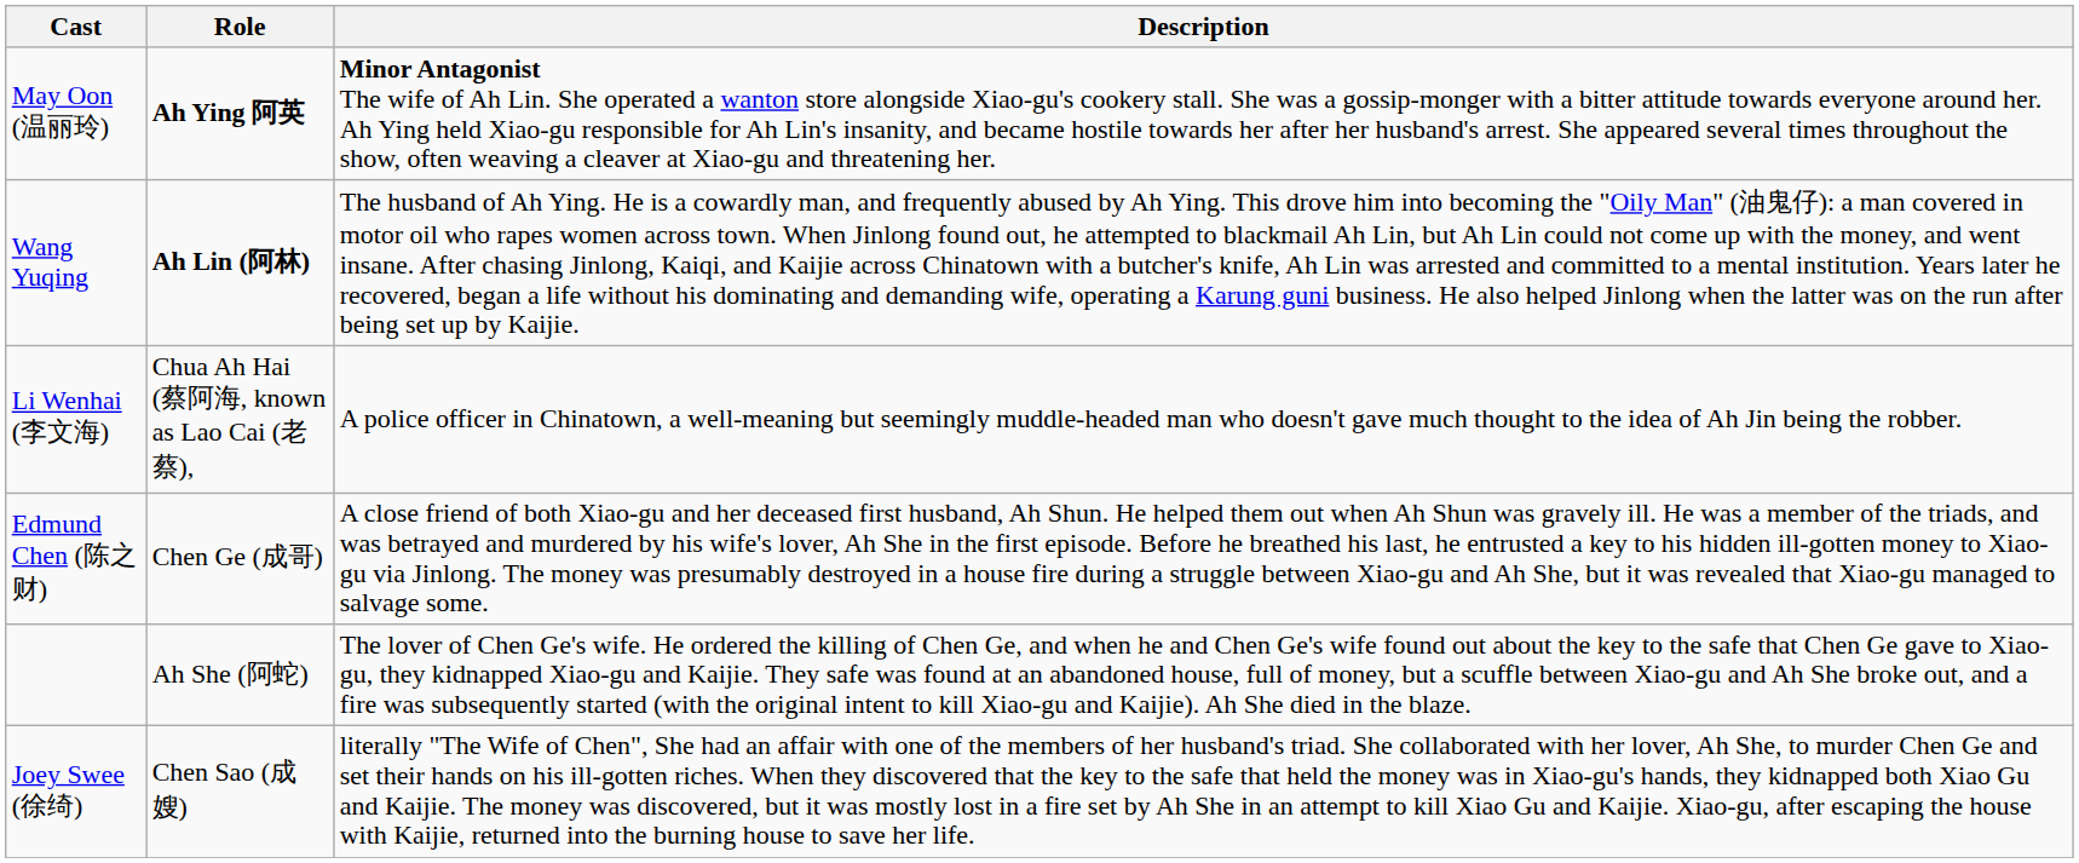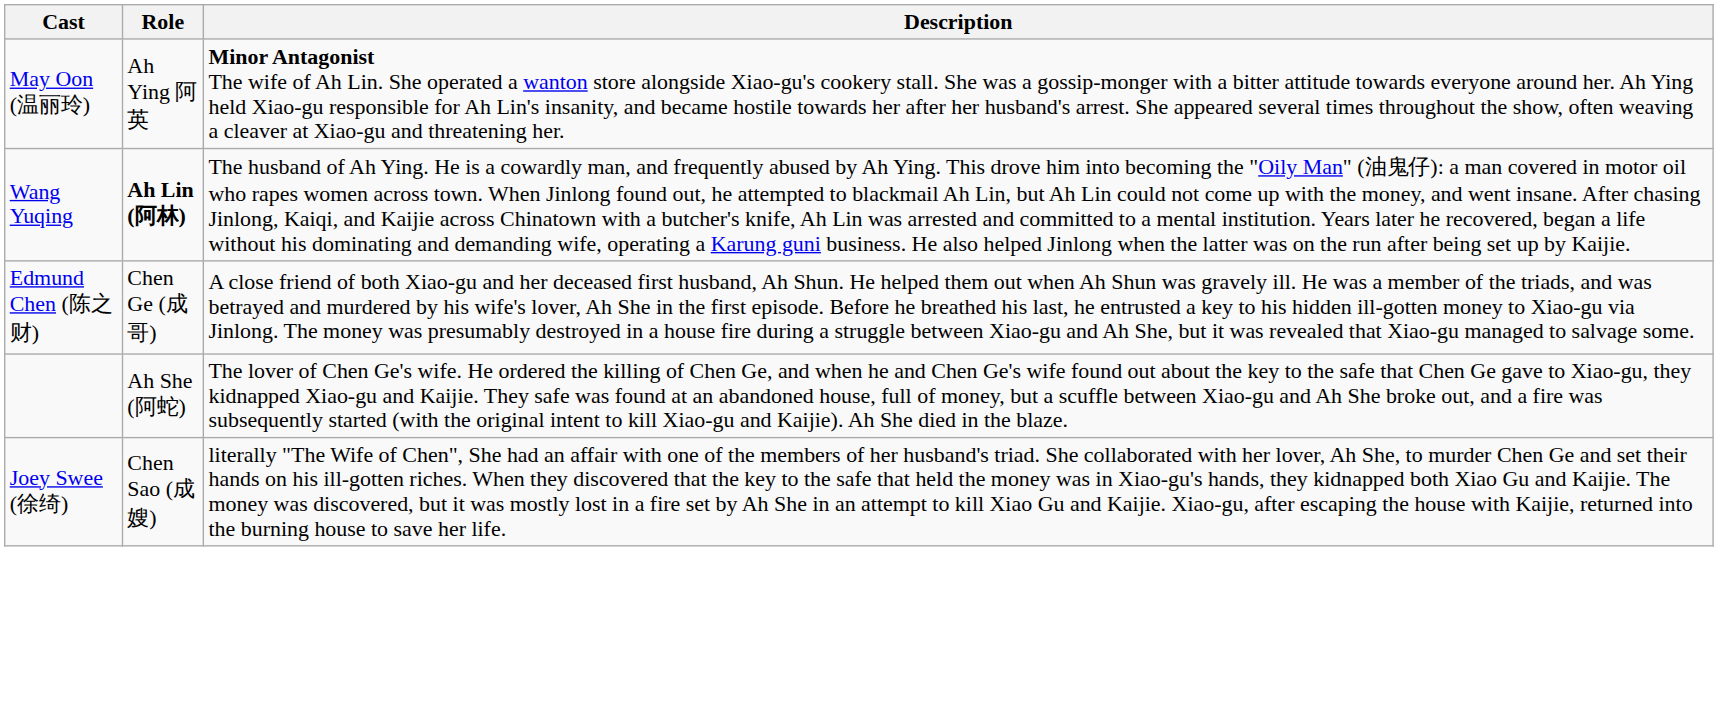May Oon (温丽玲) | Role: bold -> normal
- row: Li Wenhai (李文海) | Chua Ah Hai (蔡阿海, known as Lao Cai (老蔡), | A police officer in Chinatown, a well-meaning but seemingly muddle-headed man who doesn't gave much thought to the idea of Ah Jin being the robber.
